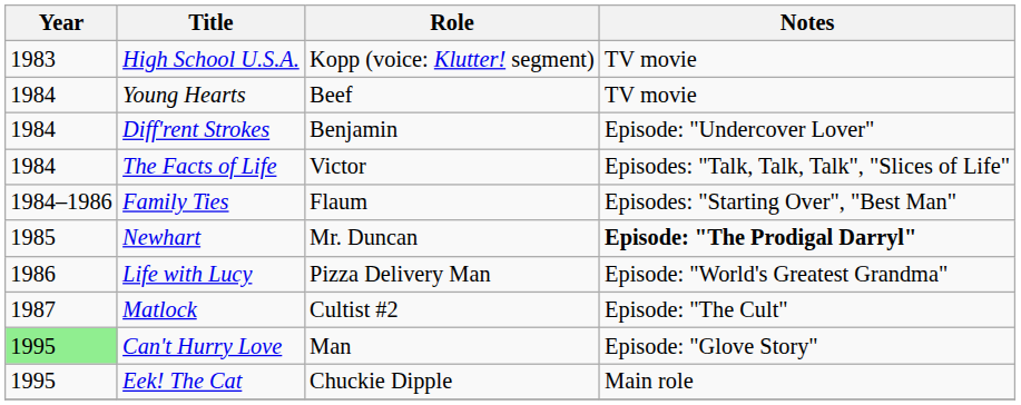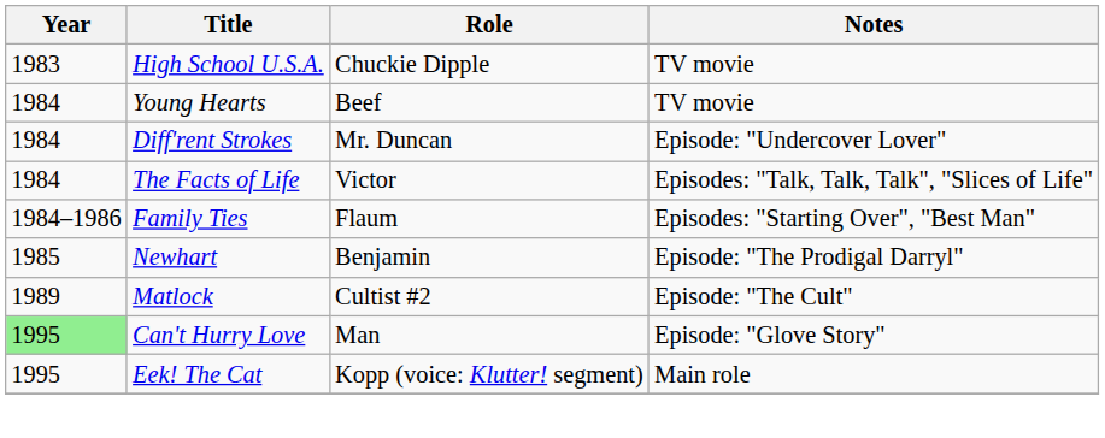High School U.S.A. | Role: Kopp (voice: Klutter! segment) -> Chuckie Dipple
Diff'rent Strokes | Role: Benjamin -> Mr. Duncan
Newhart | Role: Mr. Duncan -> Benjamin
Newhart | Notes: bold -> normal
- row: 1986 | Life with Lucy | Pizza Delivery Man | Episode: "World's Greatest Grandma"
Matlock | Year: 1987 -> 1989
Eek! The Cat | Role: Chuckie Dipple -> Kopp (voice: Klutter! segment)
